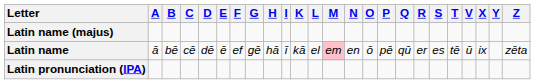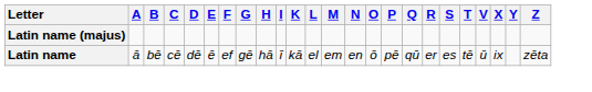Latin name | M: pink background -> no background
- row: Latin pronunciation (IPA)
